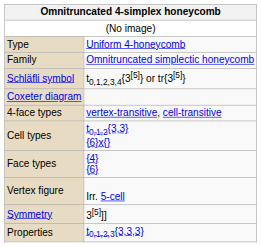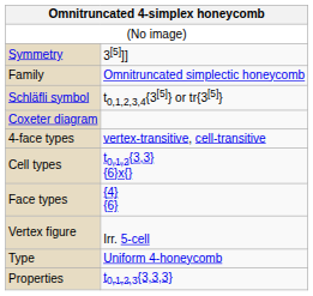rows swapped: Type <-> Symmetry
